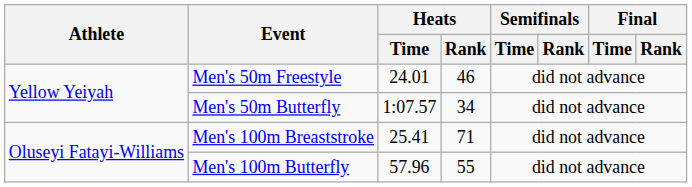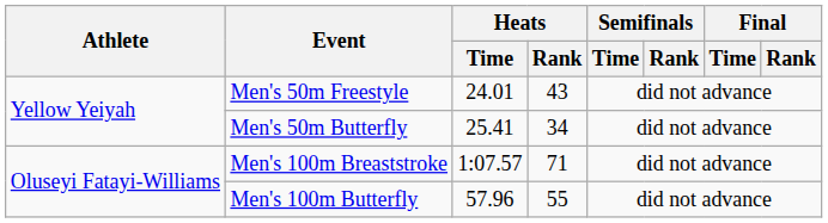Men's 50m Freestyle | Heats / Rank: 46 -> 43
Men's 50m Butterfly | Heats / Time: 1:07.57 -> 25.41
Men's 100m Breaststroke | Heats / Time: 25.41 -> 1:07.57
